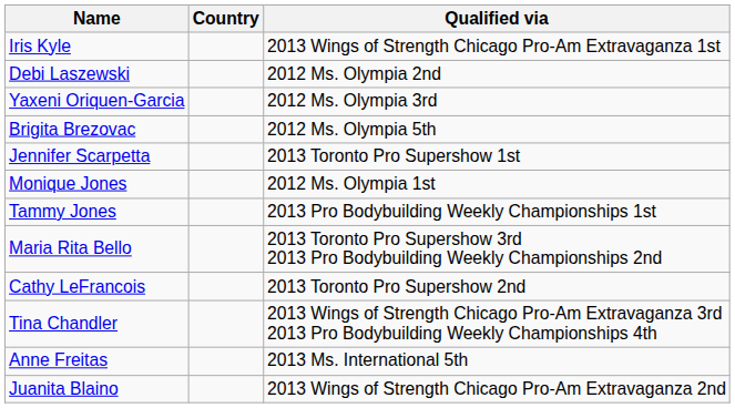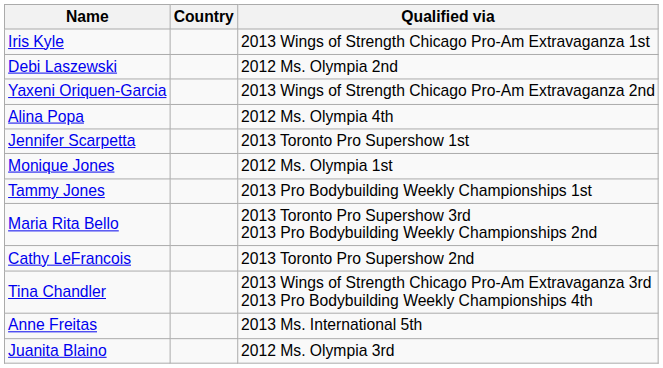Yaxeni Oriquen-Garcia | Qualified via: 2012 Ms. Olympia 3rd -> 2013 Wings of Strength Chicago Pro-Am Extravaganza 2nd
+ row: Alina Popa | 2012 Ms. Olympia 4th
- row: Brigita Brezovac | 2012 Ms. Olympia 5th
Juanita Blaino | Qualified via: 2013 Wings of Strength Chicago Pro-Am Extravaganza 2nd -> 2012 Ms. Olympia 3rd
